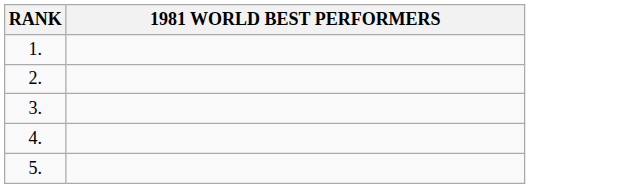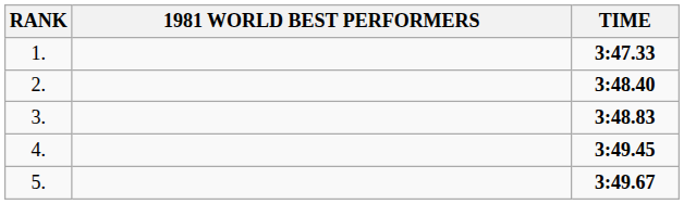+ column: TIME | 3:47.33 | 3:48.40 | 3:48.83 | 3:49.45 | 3:49.67
